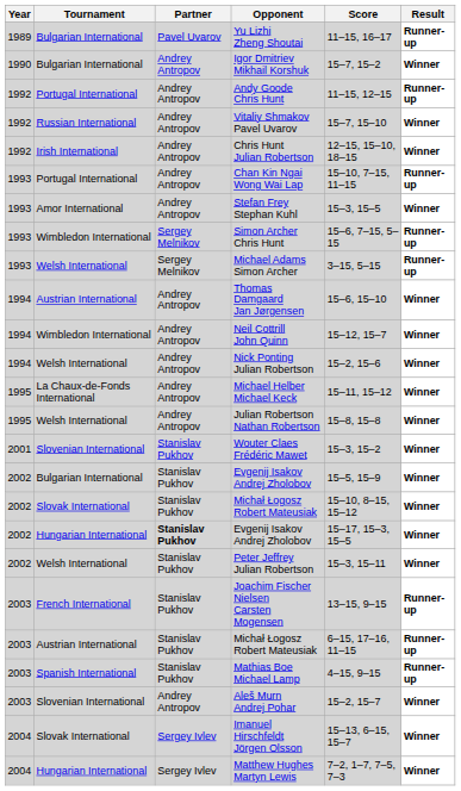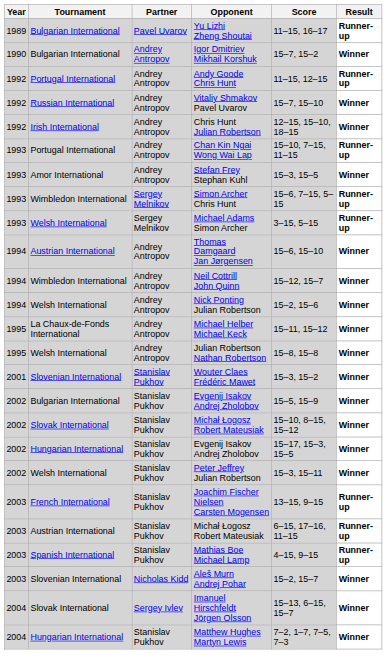Hungarian International / Evgenij Isakov Andrej Zholobov | Partner: bold -> normal
Aleš Murn Andrej Pohar | Partner: Andrey Antropov -> Nicholas Kidd
Matthew Hughes Martyn Lewis | Partner: Sergey Ivlev -> Stanislav Pukhov
